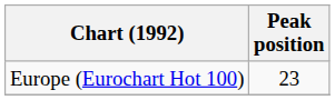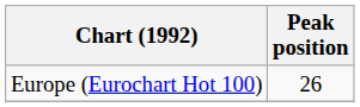Europe (Eurochart Hot 100) | Peak position: 23 -> 26
